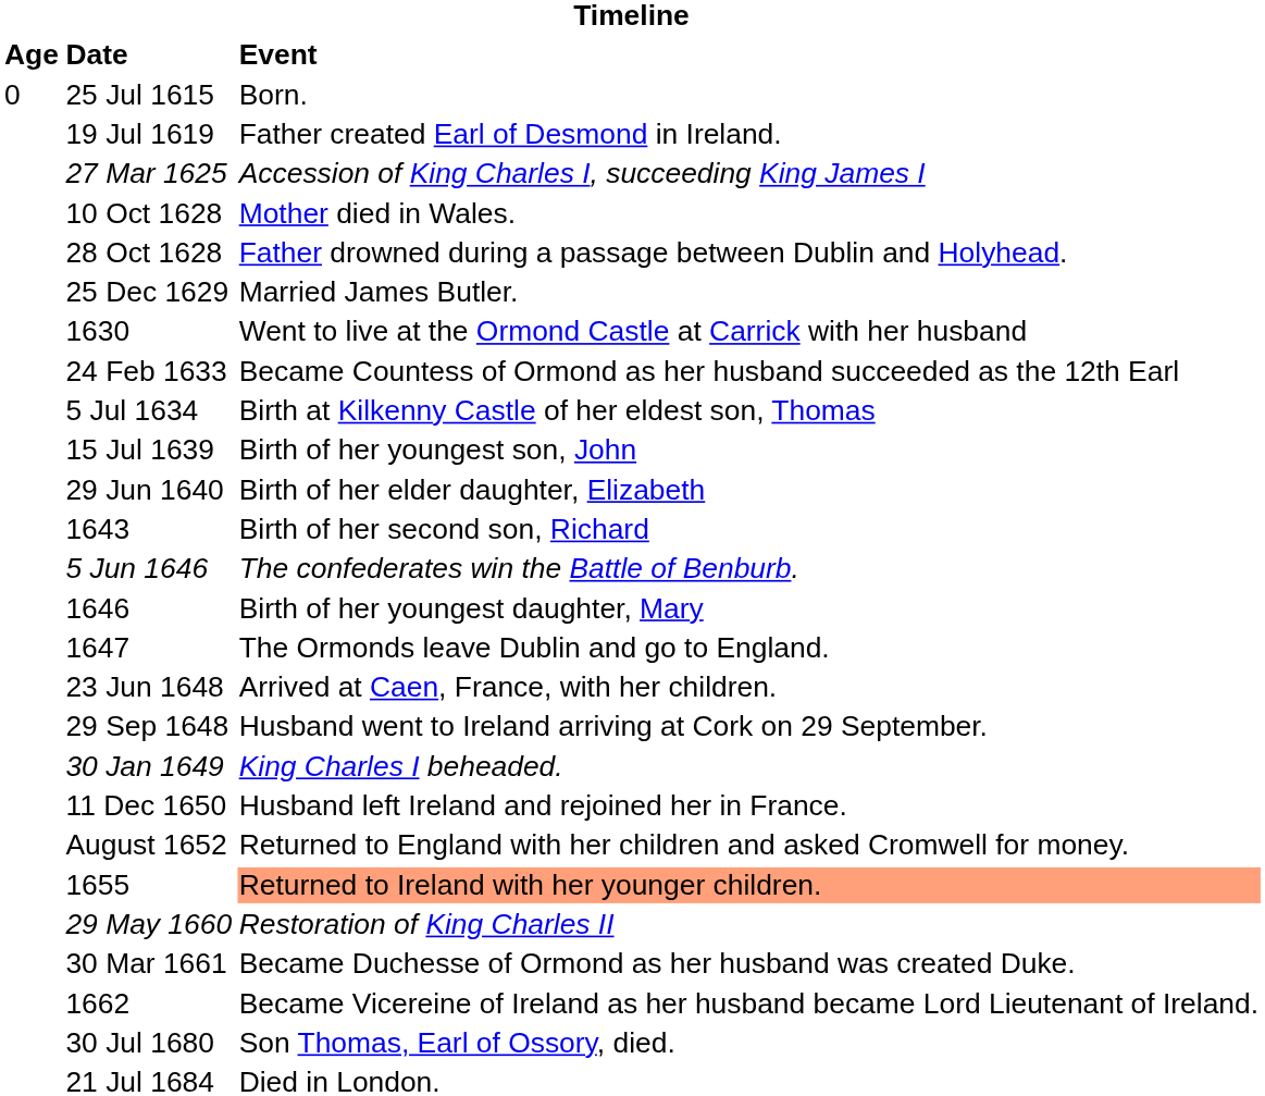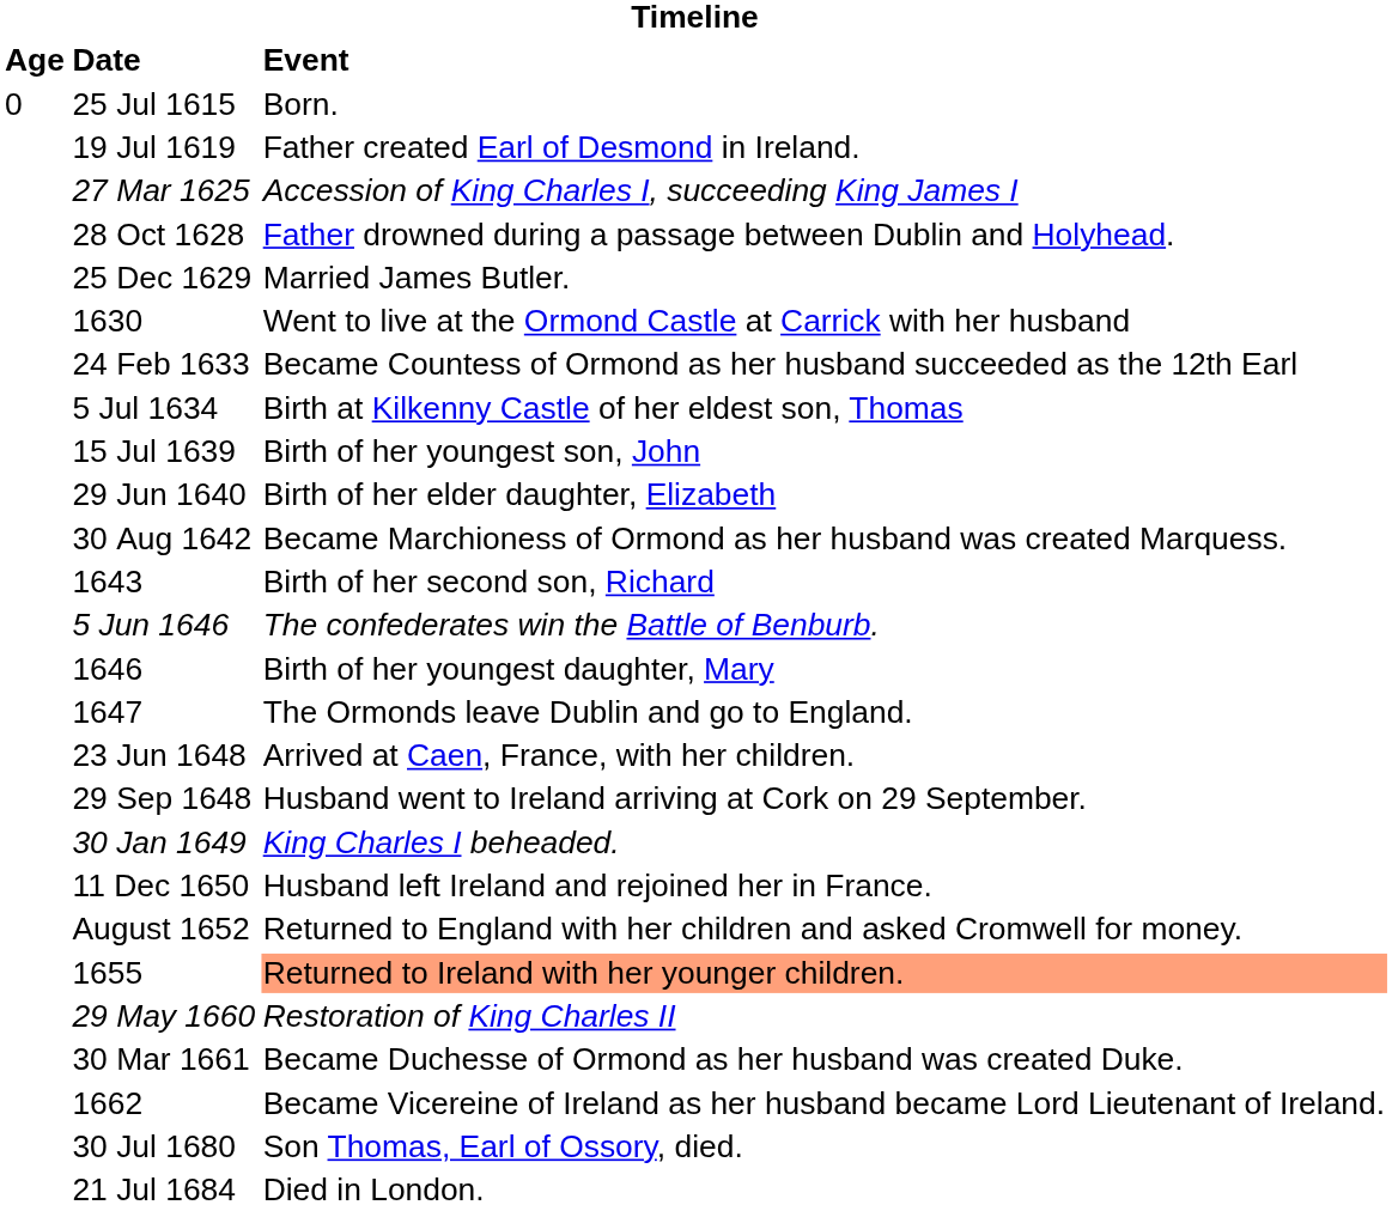- row: 10 Oct 1628 | Mother died in Wales.
+ row: 30 Aug 1642 | Became Marchioness of Ormond as her husband was created Marquess.
